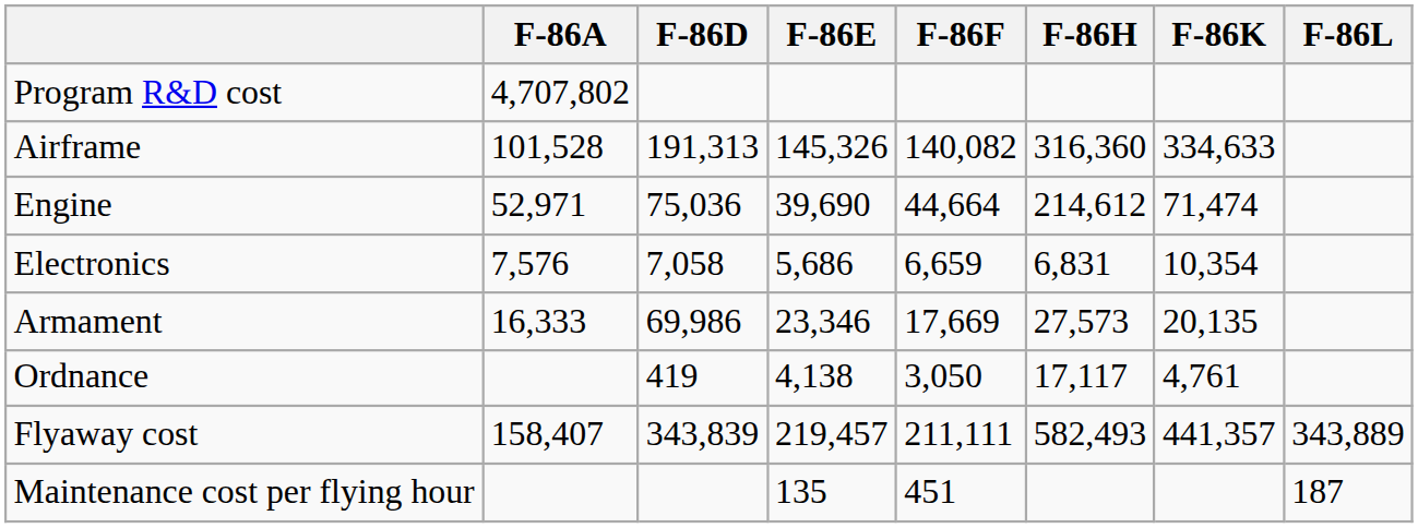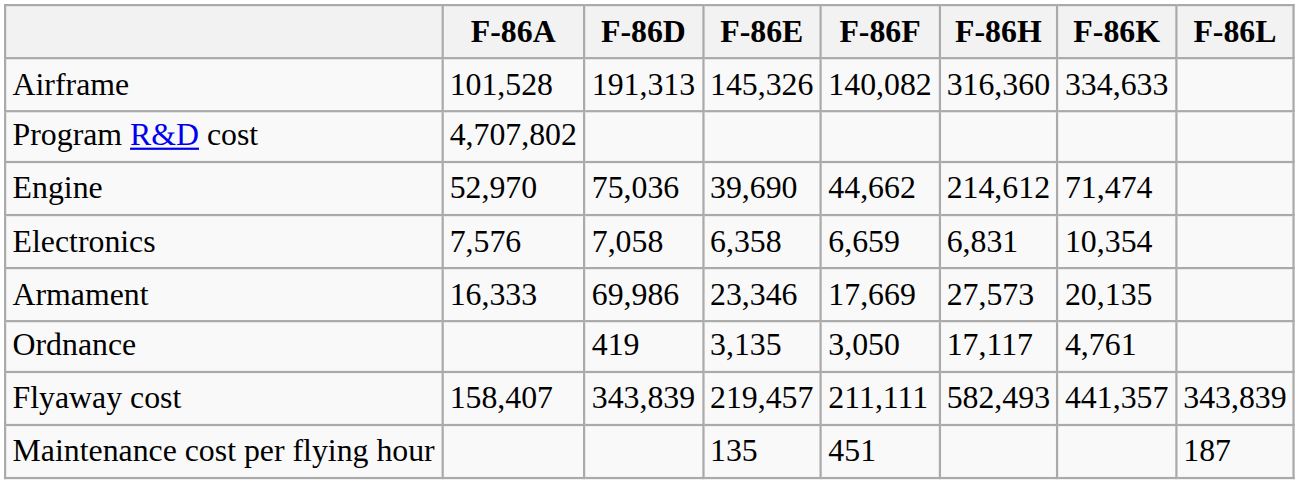rows swapped: Program R&D cost <-> Airframe
Engine | F-86A: 52,971 -> 52,970
Engine | F-86F: 44,664 -> 44,662
Electronics | F-86E: 5,686 -> 6,358
Ordnance | F-86E: 4,138 -> 3,135
Flyaway cost | F-86L: 343,889 -> 343,839
